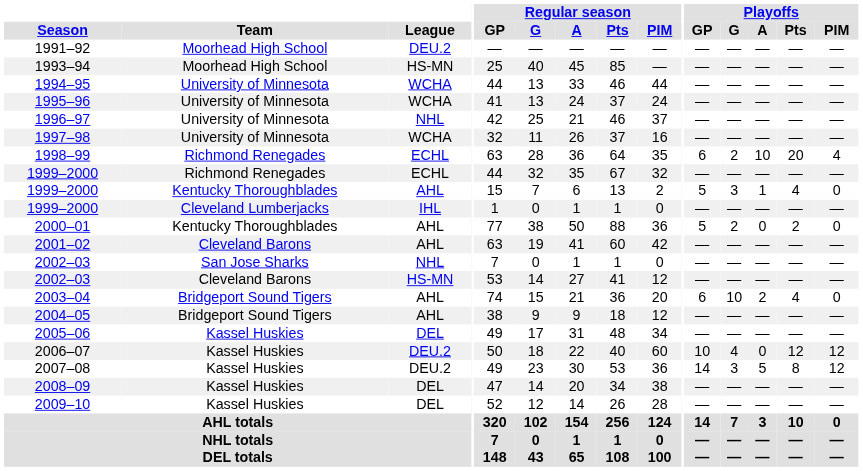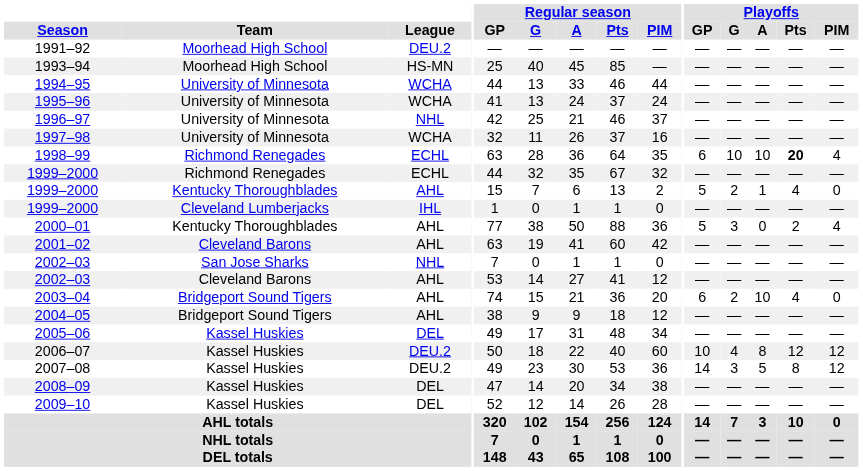1998–99 | Playoffs / G: 2 -> 10
1998–99 | Playoffs / Pts: normal -> bold
1999–2000 / Kentucky Thoroughblades | Playoffs / G: 3 -> 2
2000–01 | Playoffs / G: 2 -> 3
2000–01 | Playoffs / PIM: 0 -> 4
2002–03 / Cleveland Barons | League: HS-MN -> AHL
2003–04 | Playoffs / G: 10 -> 2
2003–04 | Playoffs / A: 2 -> 10
2006–07 | Playoffs / A: 0 -> 8
